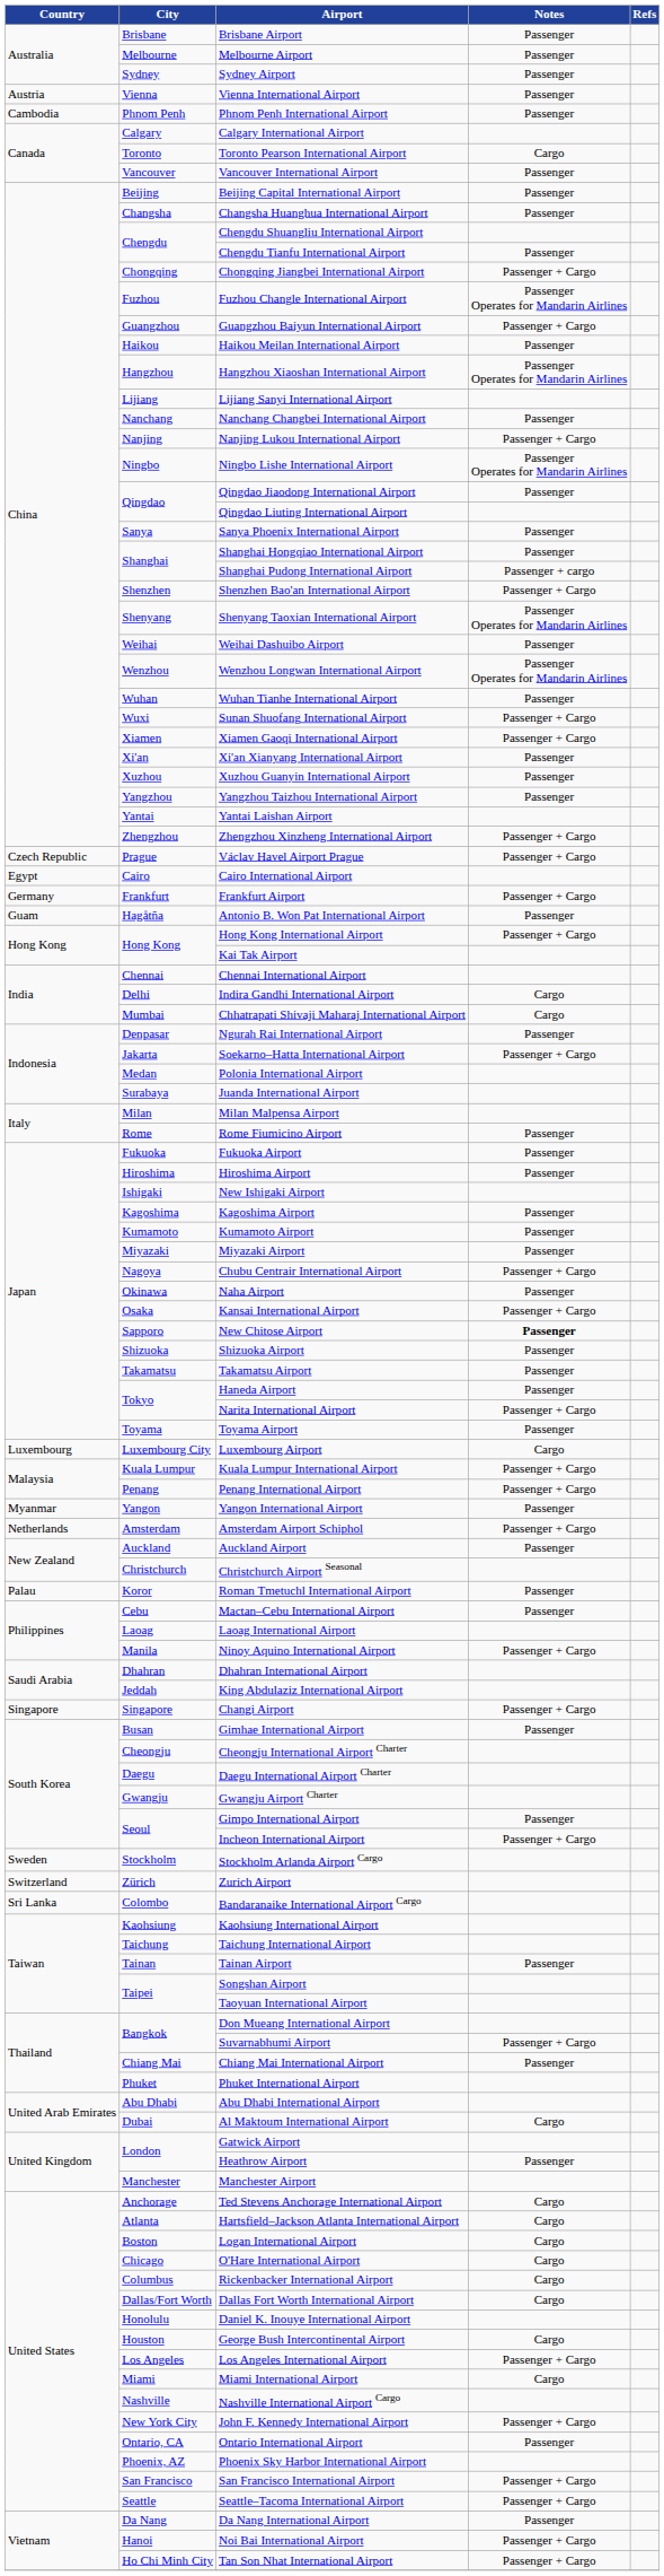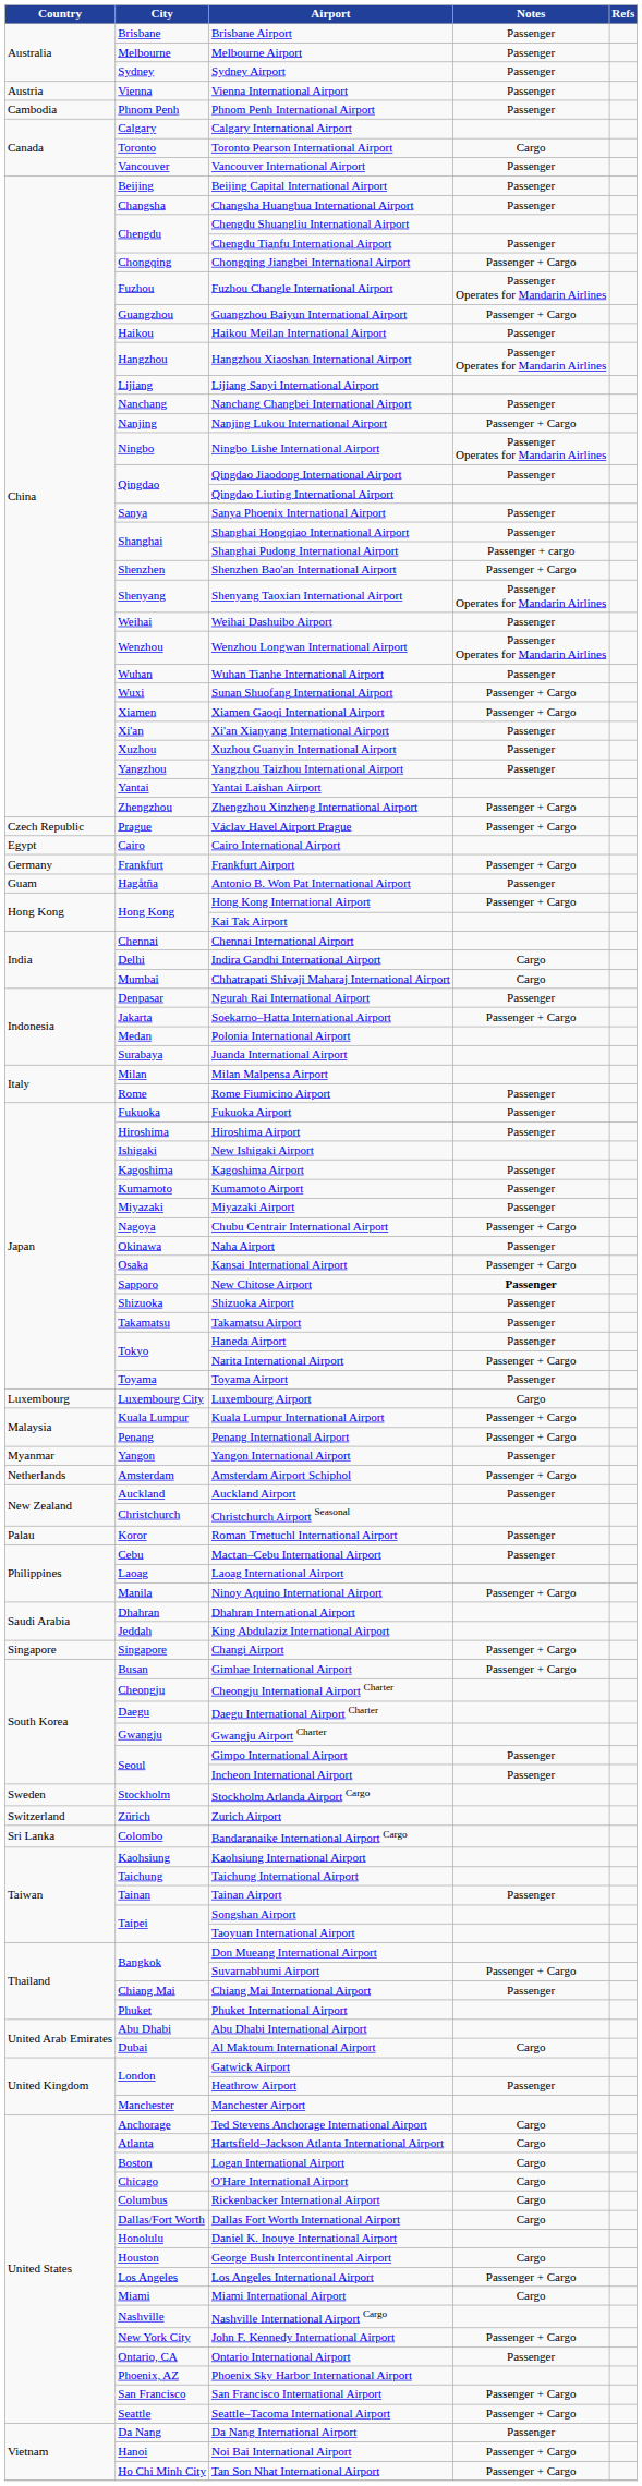Gimhae International Airport | Notes: Passenger -> Passenger + Cargo
Incheon International Airport | Notes: Passenger + Cargo -> Passenger
